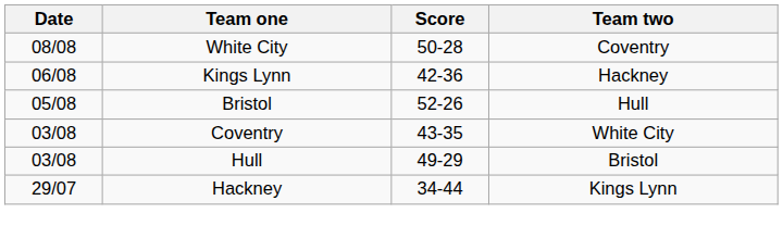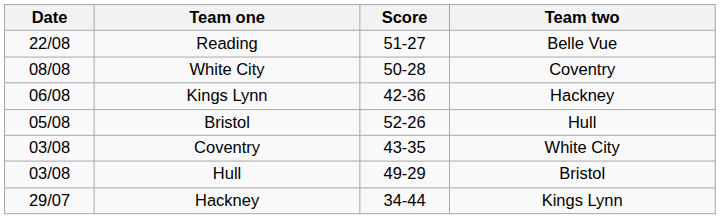+ row: 22/08 | Reading | 51-27 | Belle Vue
